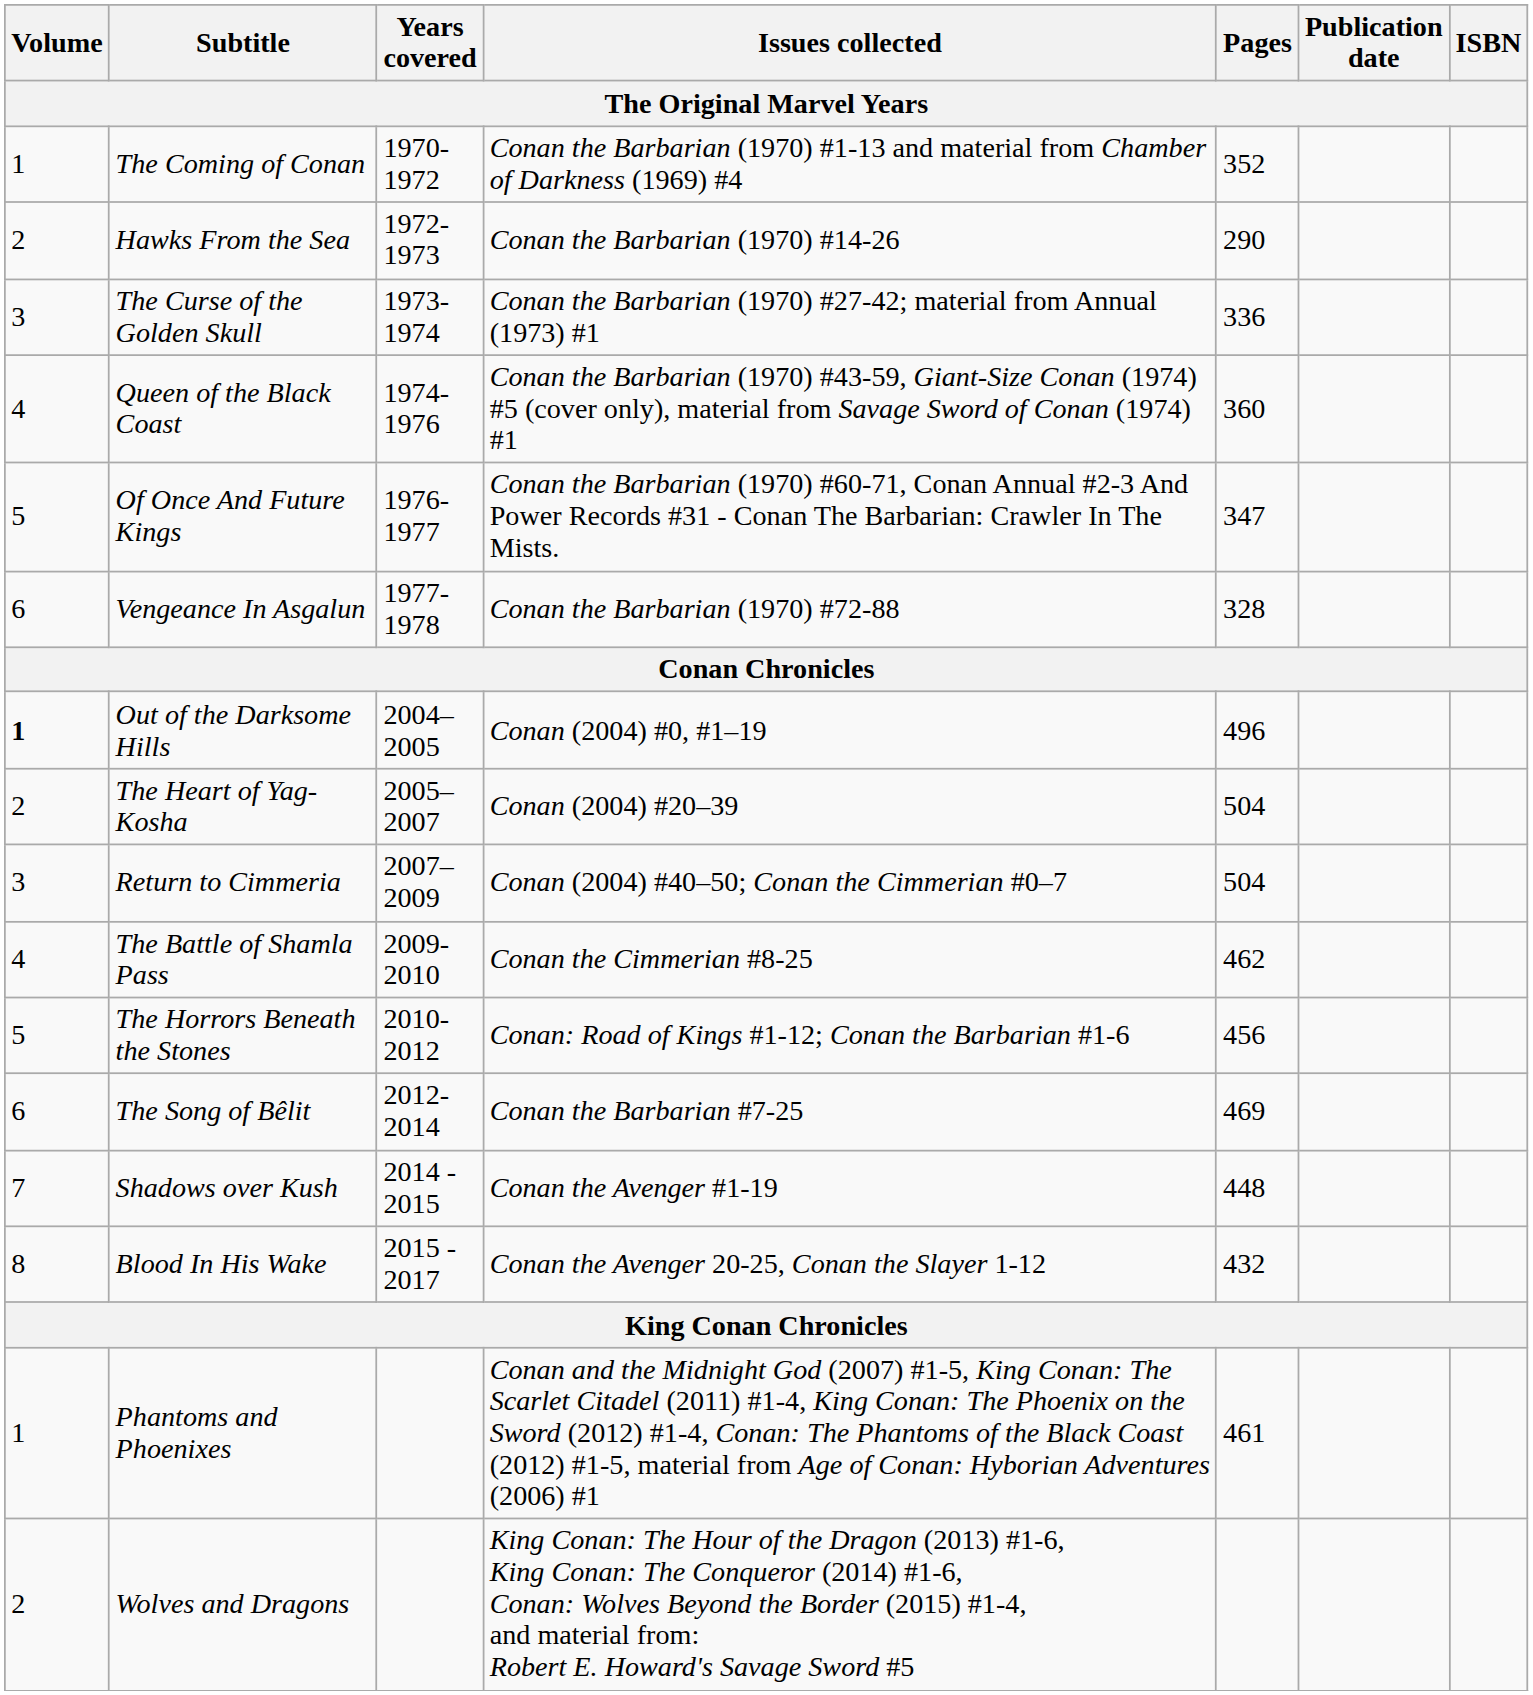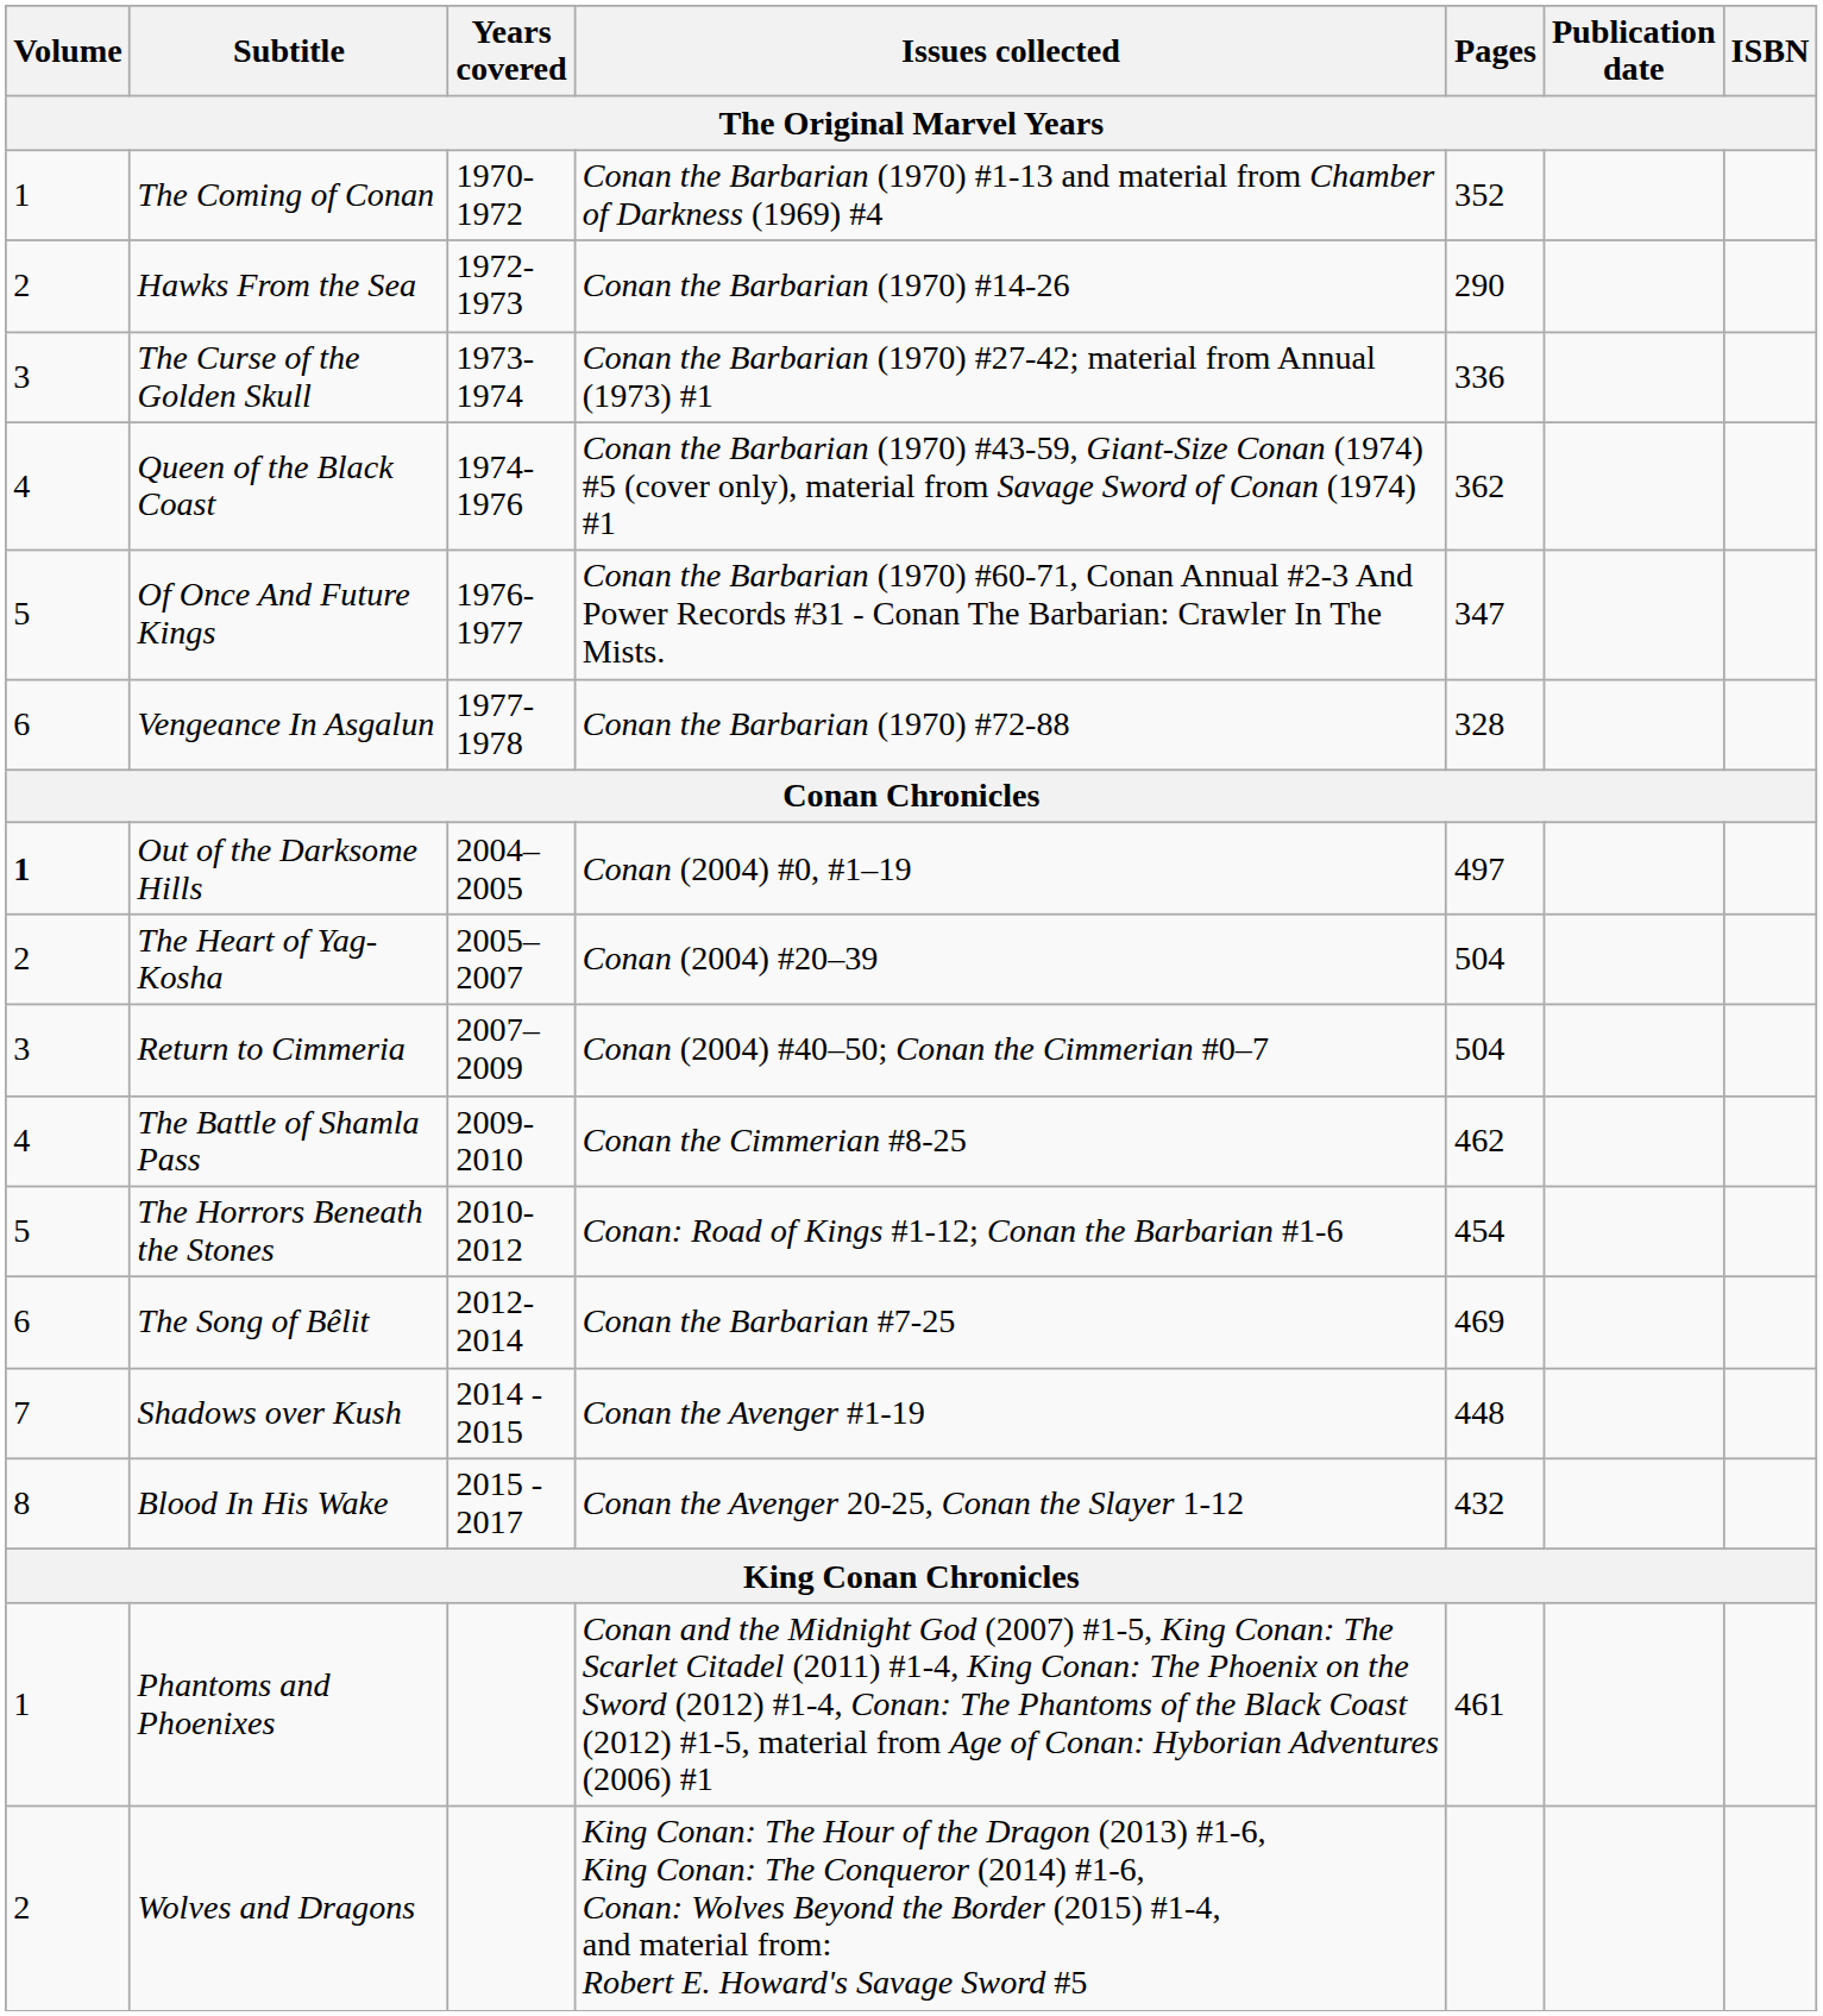Queen of the Black Coast | Pages: 360 -> 362
Out of the Darksome Hills | Pages: 496 -> 497
The Horrors Beneath the Stones | Pages: 456 -> 454
